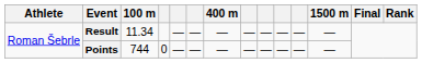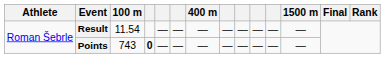Result | 100 m: 11.34 -> 11.54
Points | 100 m: 744 -> 743
Points | column 4: normal -> bold
